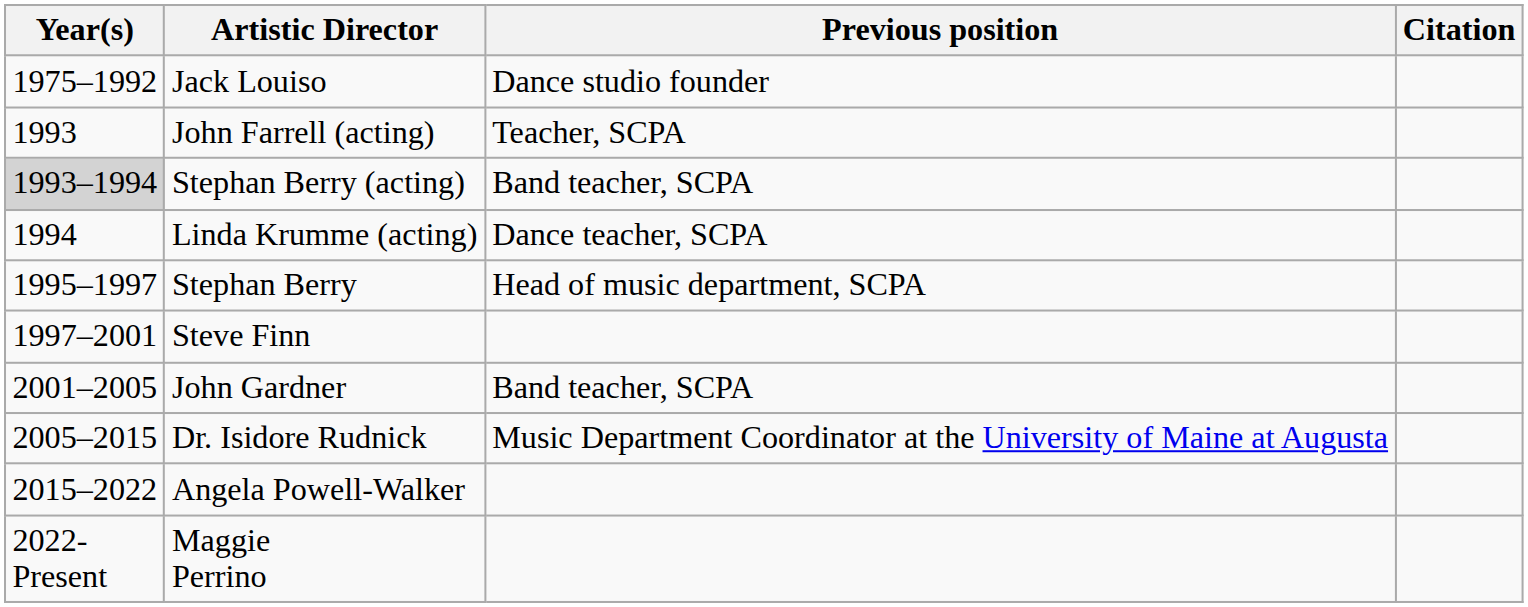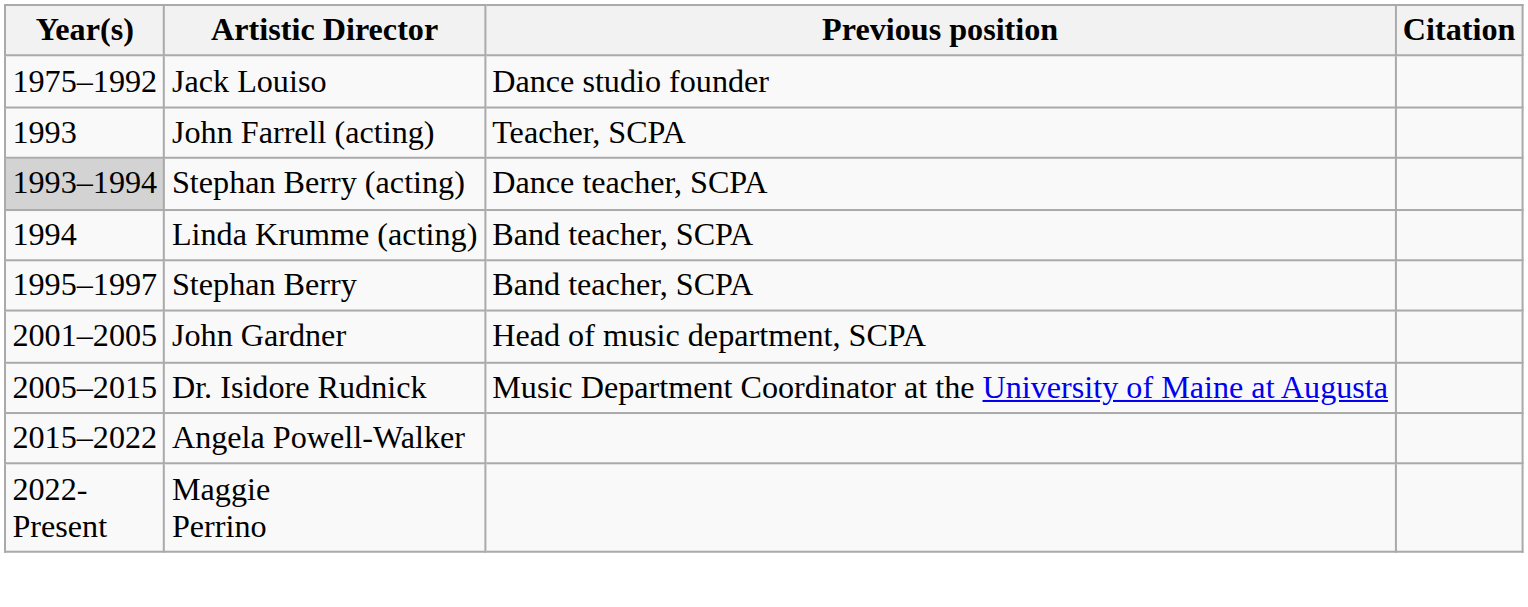Stephan Berry (acting) | Previous position: Band teacher, SCPA -> Dance teacher, SCPA
Linda Krumme (acting) | Previous position: Dance teacher, SCPA -> Band teacher, SCPA
Stephan Berry | Previous position: Head of music department, SCPA -> Band teacher, SCPA
- row: 1997–2001 | Steve Finn
John Gardner | Previous position: Band teacher, SCPA -> Head of music department, SCPA
